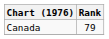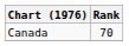Canada | Rank: 79 -> 70
